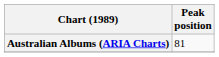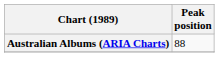Australian Albums (ARIA Charts) | Peak position: 81 -> 88
